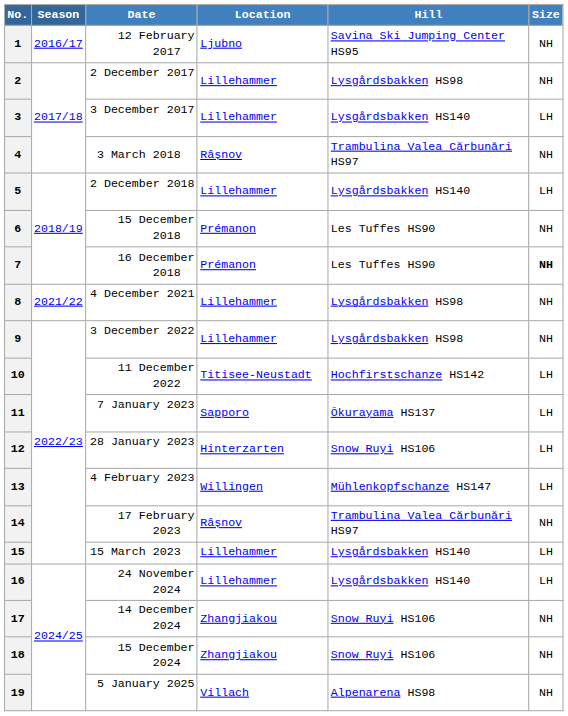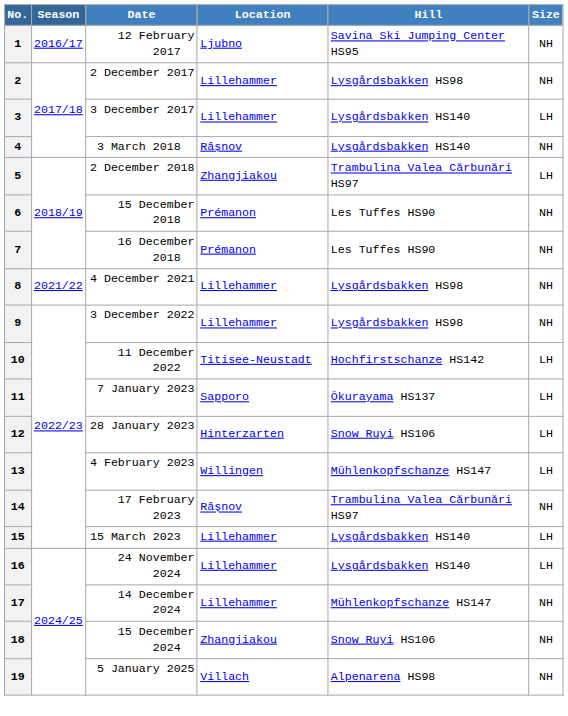4 | Hill: Trambulina Valea Cărbunări HS97 -> Lysgårdsbakken HS140
5 | Location: Lillehammer -> Zhangjiakou
5 | Hill: Lysgårdsbakken HS140 -> Trambulina Valea Cărbunări HS97
7 | Size: bold -> normal
17 | Location: Zhangjiakou -> Lillehammer
17 | Hill: Snow Ruyi HS106 -> Mühlenkopfschanze HS147
